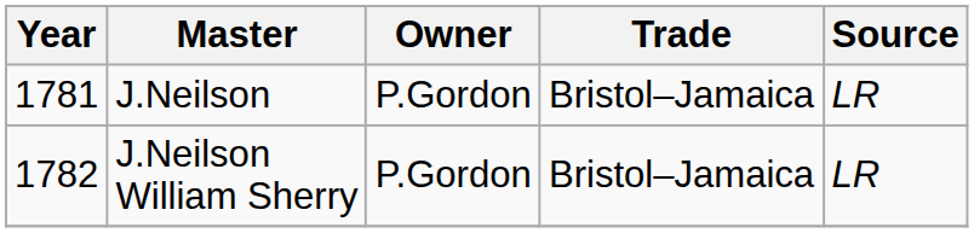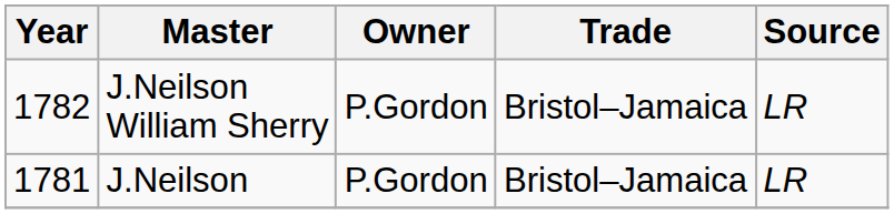rows swapped: J.Neilson <-> J.Neilson William Sherry
